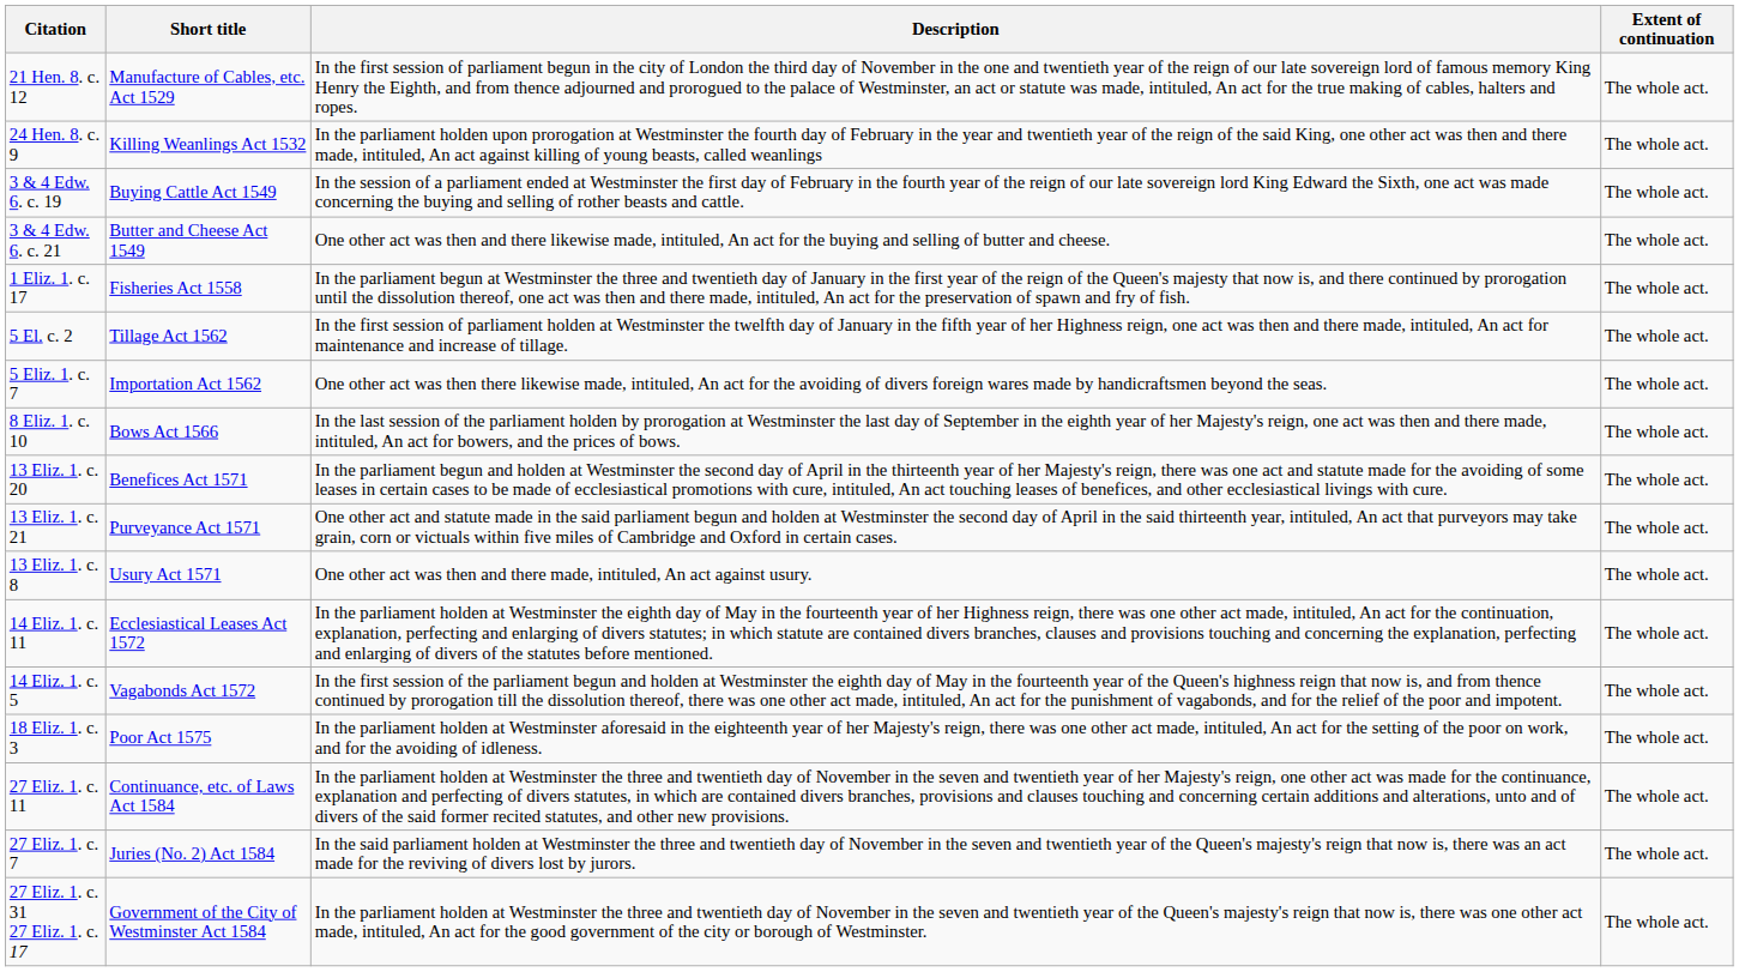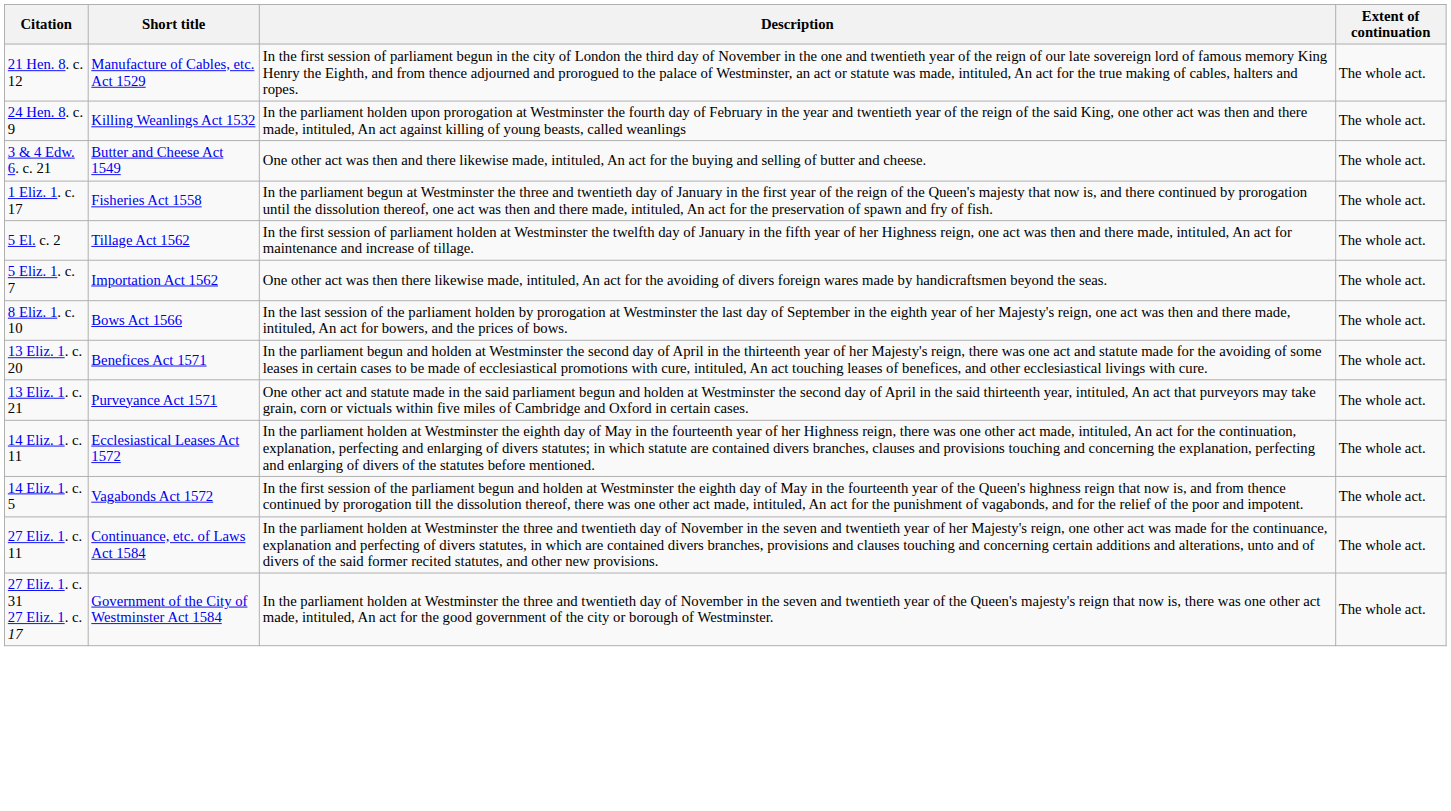- row: 3 & 4 Edw. 6. c. 19 | Buying Cattle Act 1549 | In the session of a parliament ended at Westminster the first day of February in the fourth year of the reign of our late sovereign lord King Edward the Sixth, one act was made concerning the buying and selling of rother beasts and cattle. | The whole act.
- row: 13 Eliz. 1. c. 8 | Usury Act 1571 | One other act was then and there made, intituled, An act against usury. | The whole act.
- row: 18 Eliz. 1. c. 3 | Poor Act 1575 | In the parliament holden at Westminster aforesaid in the eighteenth year of her Majesty's reign, there was one other act made, intituled, An act for the setting of the poor on work, and for the avoiding of idleness. | The whole act.
- row: 27 Eliz. 1. c. 7 | Juries (No. 2) Act 1584 | In the said parliament holden at Westminster the three and twentieth day of November in the seven and twentieth year of the Queen's majesty's reign that now is, there was an act made for the reviving of divers lost by jurors. | The whole act.
